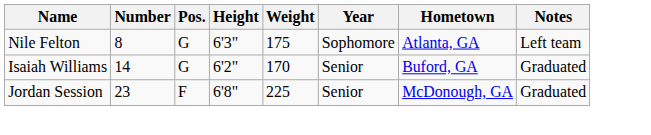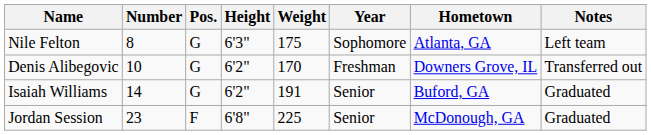+ row: Denis Alibegovic | 10 | G | 6'2" | 170 | Freshman | Downers Grove, IL | Transferred out
Isaiah Williams | Weight: 170 -> 191
